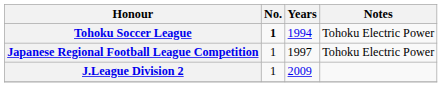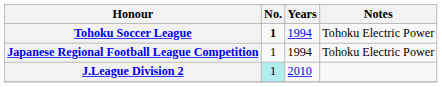Japanese Regional Football League Competition | Years: 1997 -> 1994
J.League Division 2 | No.: no background -> paleturquoise background
J.League Division 2 | Years: 2009 -> 2010
